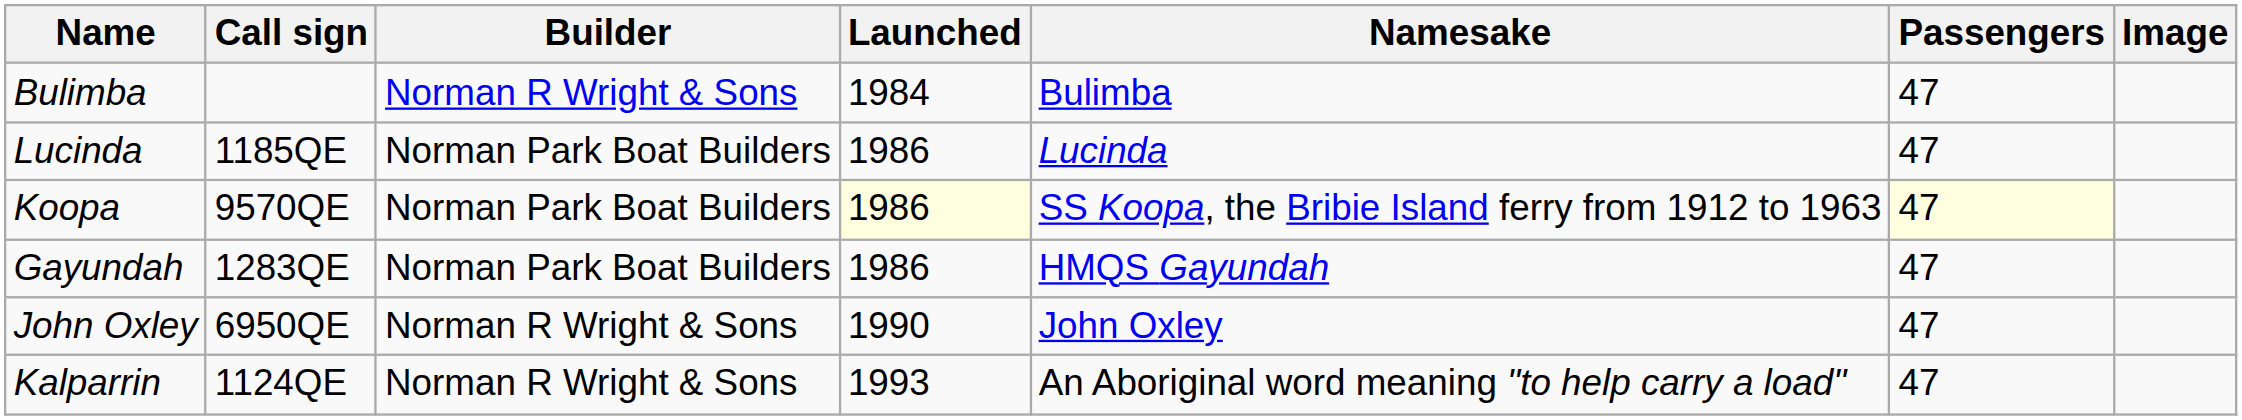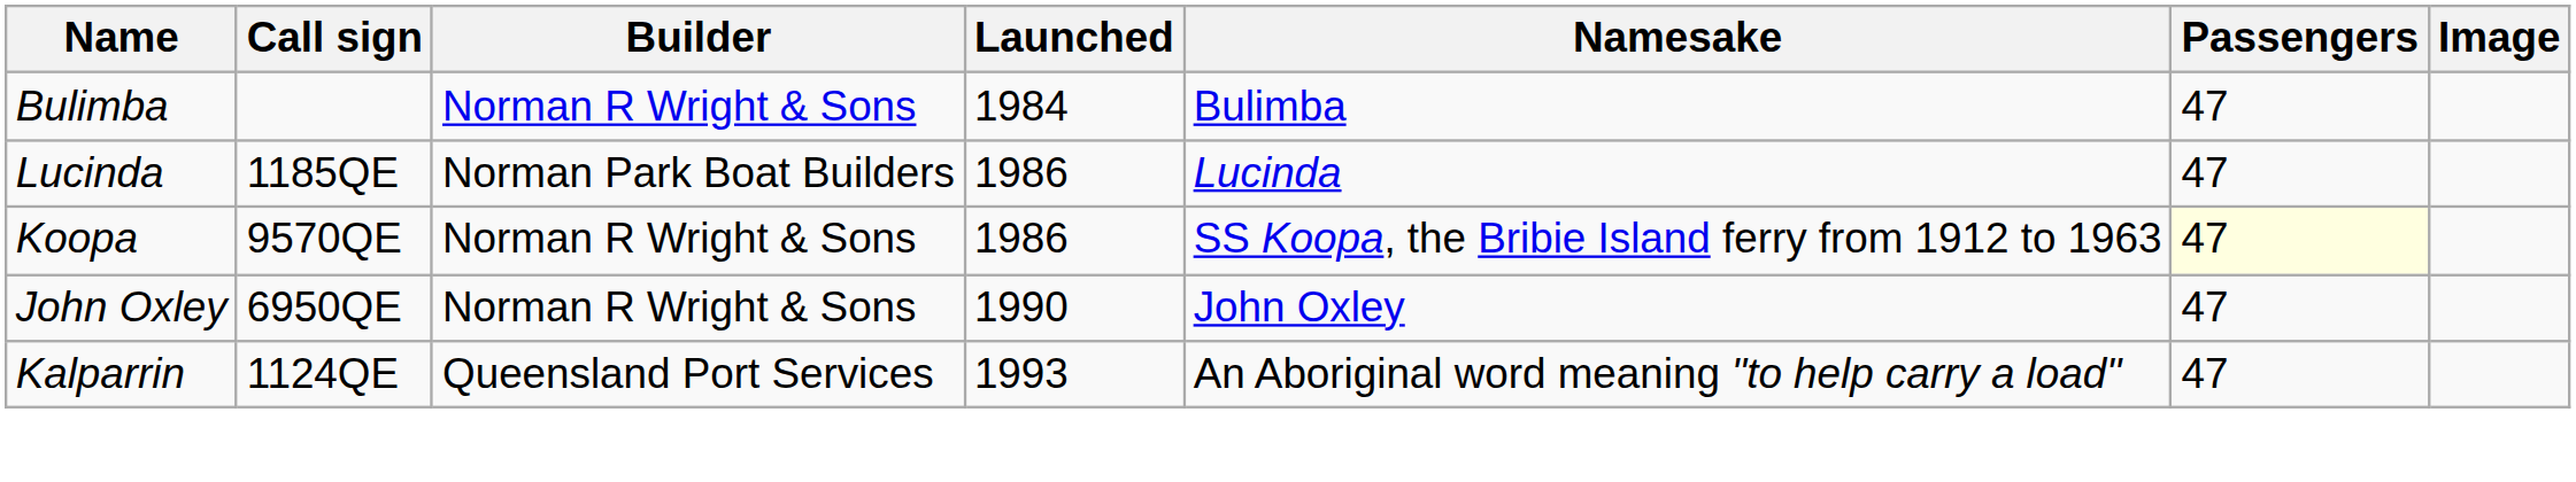Koopa | Builder: Norman Park Boat Builders -> Norman R Wright & Sons
Koopa | Launched: lightyellow background -> no background
- row: Gayundah | 1283QE | Norman Park Boat Builders | 1986 | HMQS Gayundah | 47
Kalparrin | Builder: Norman R Wright & Sons -> Queensland Port Services
